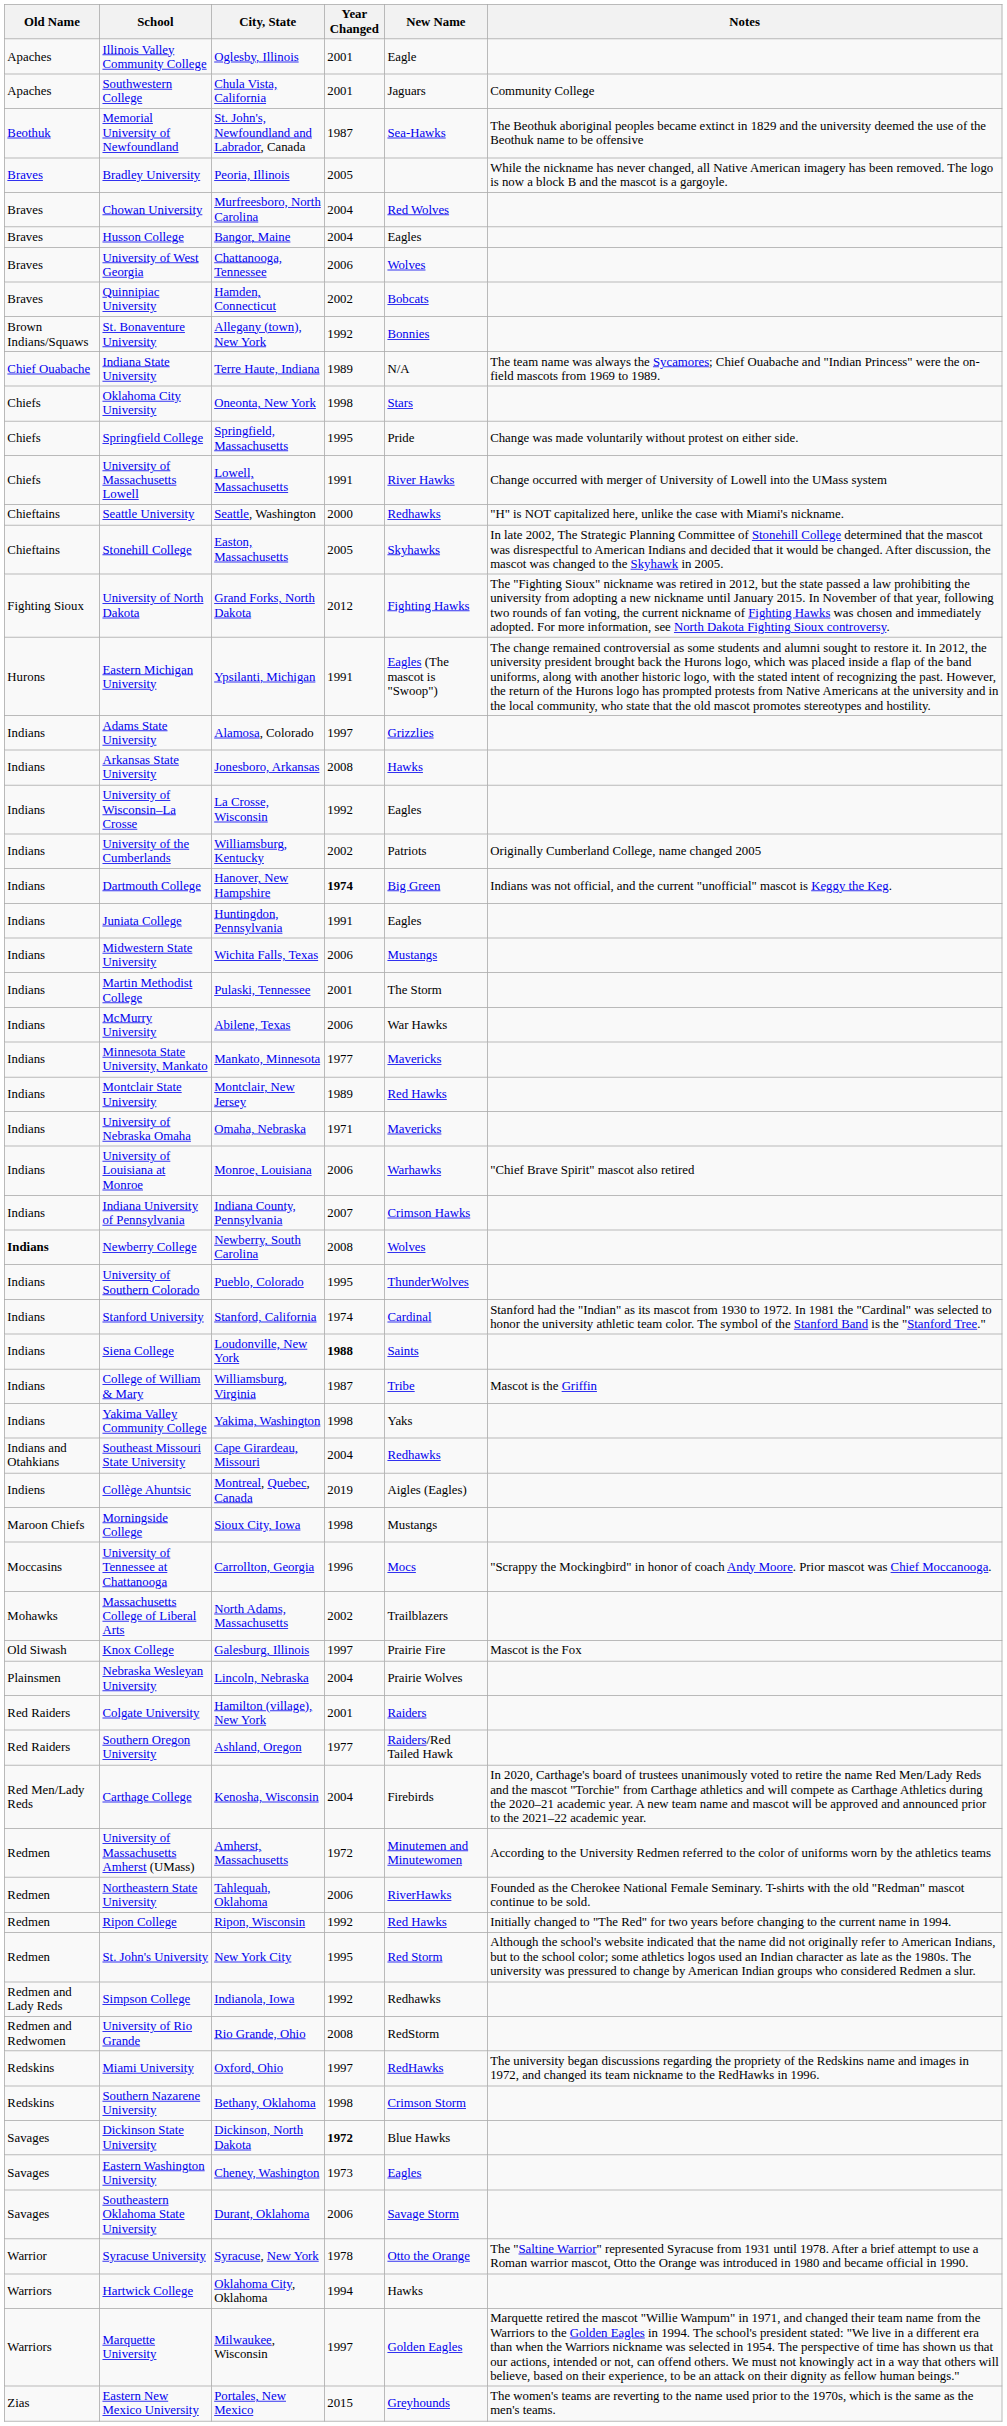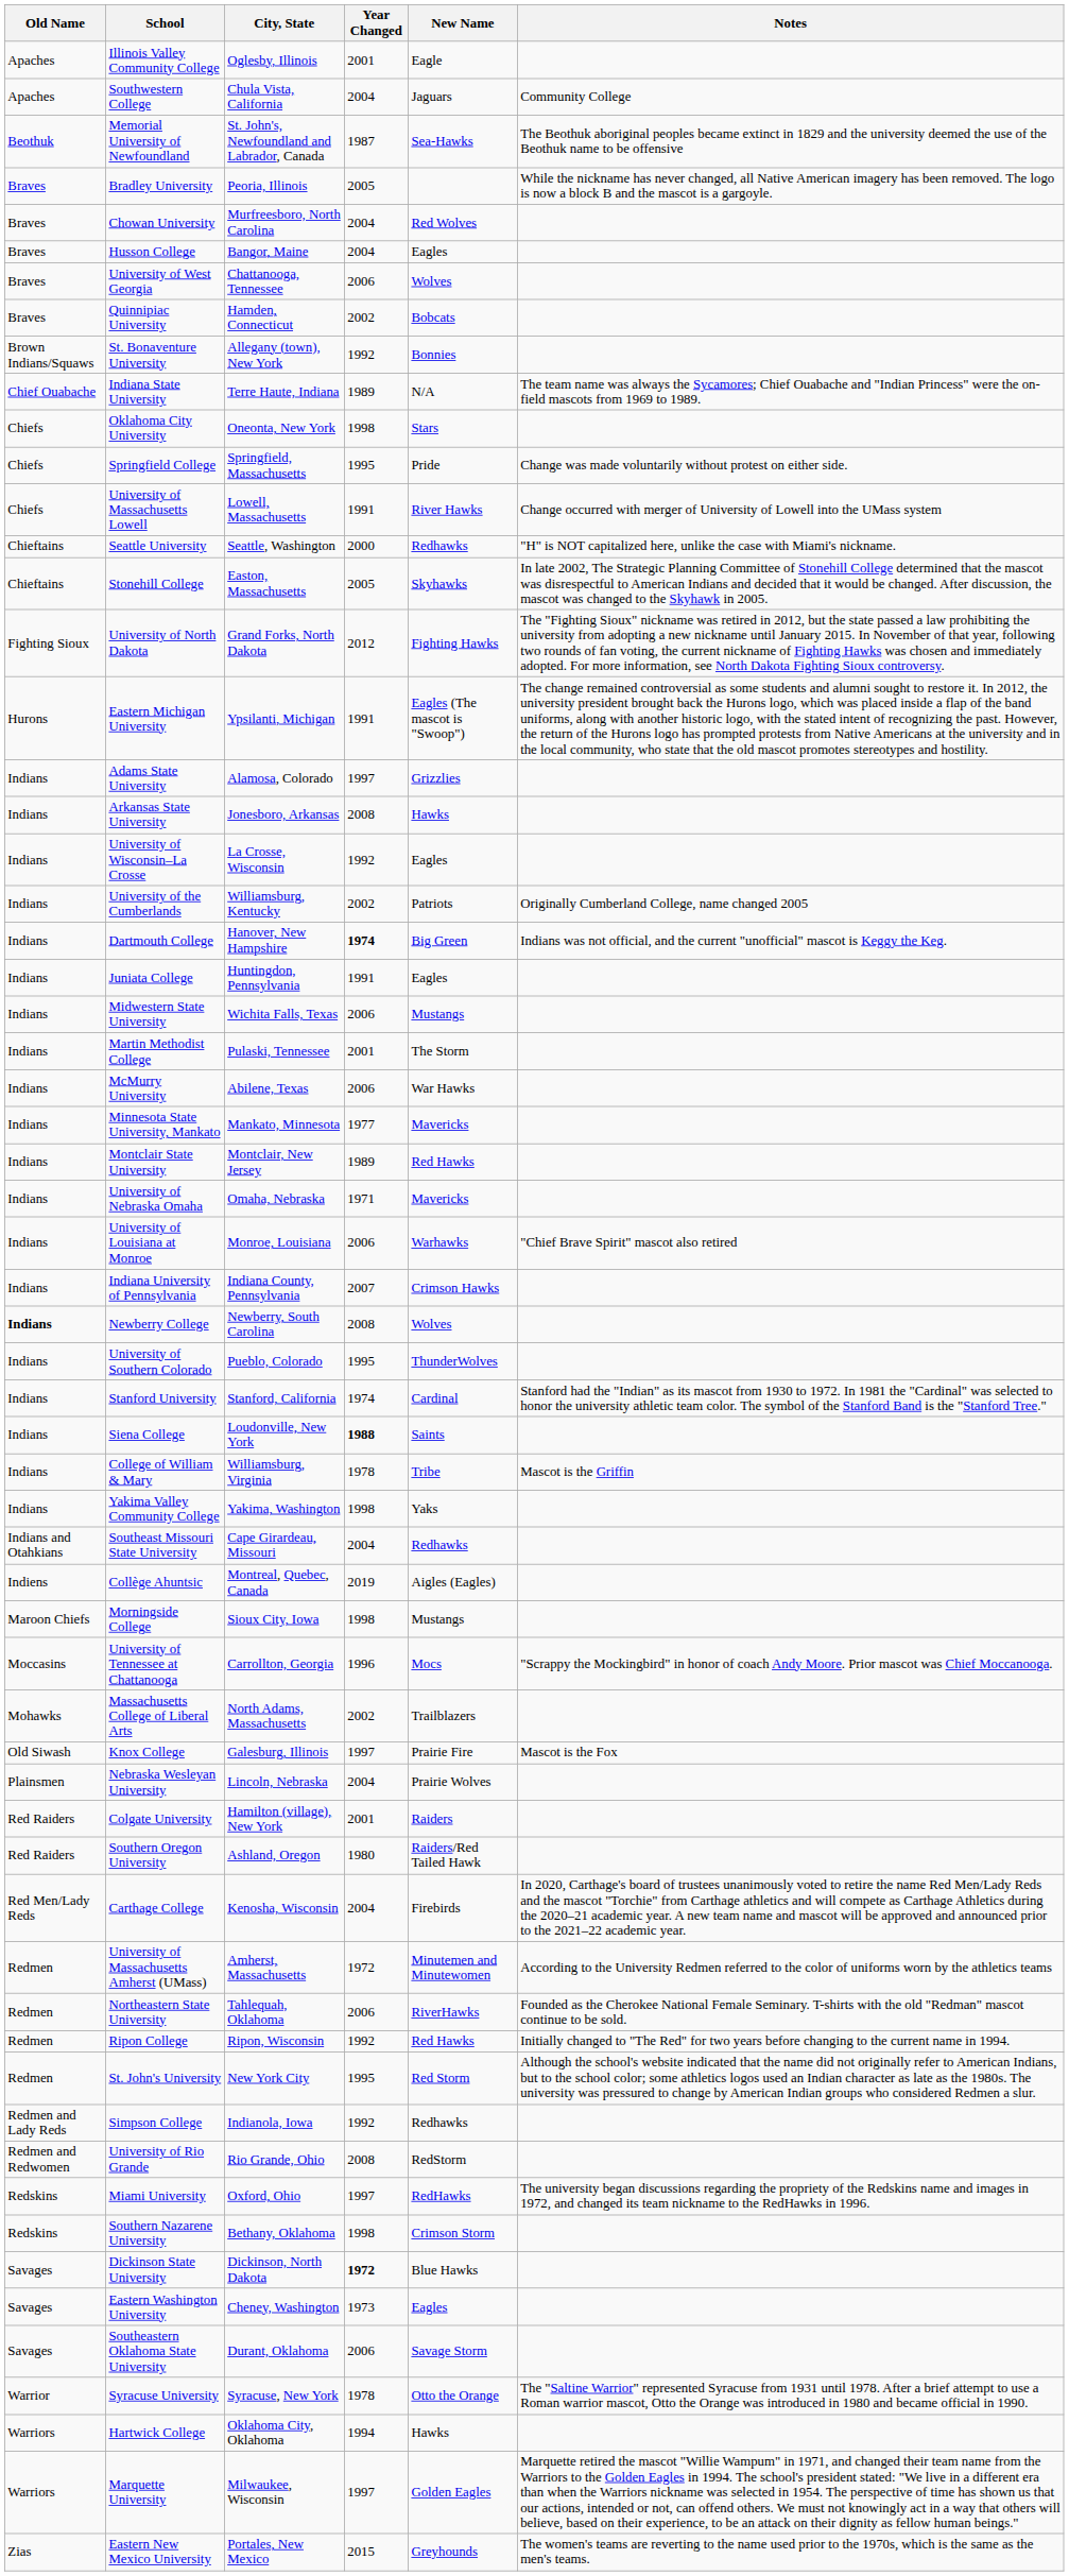Southwestern College | Year Changed: 2001 -> 2004
College of William & Mary | Year Changed: 1987 -> 1978
Southern Oregon University | Year Changed: 1977 -> 1980
